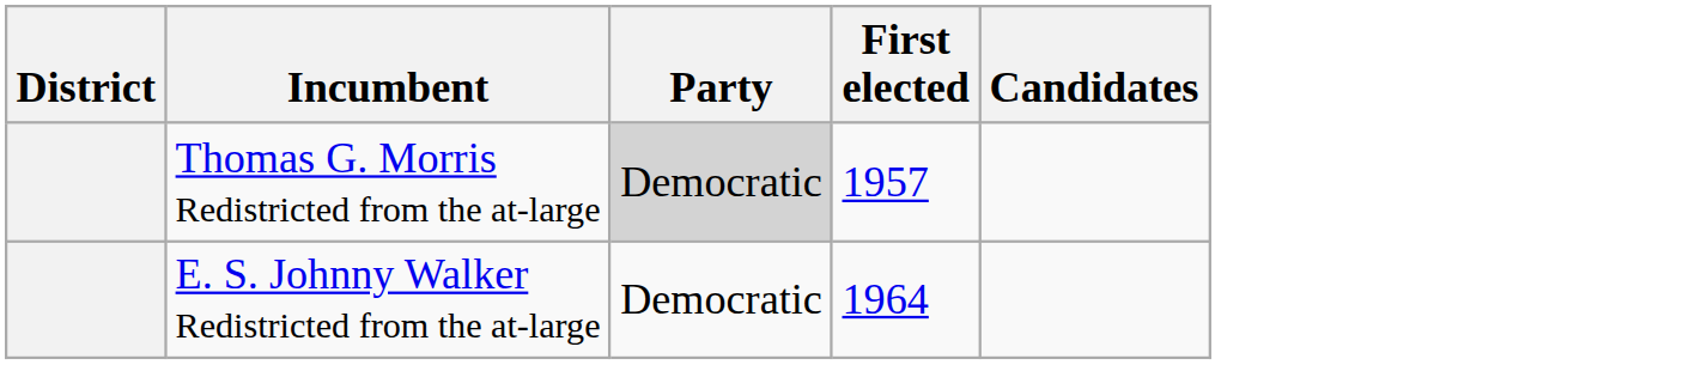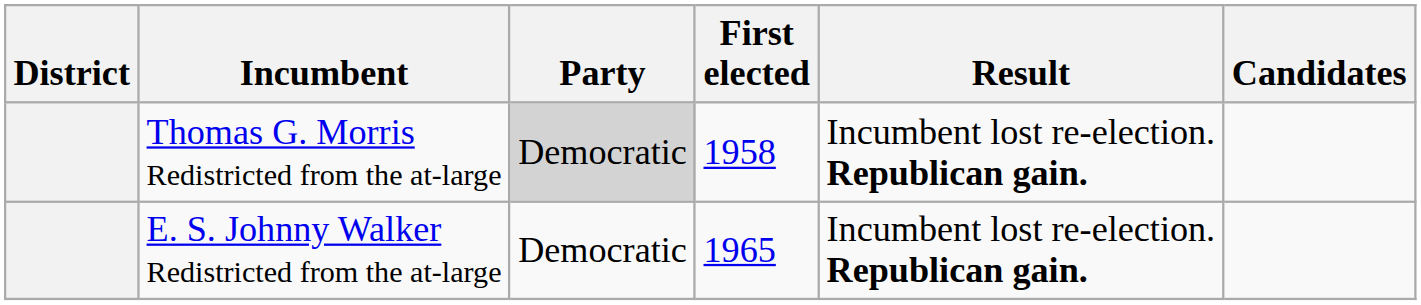+ column: Result | Incumbent lost re-election. Republican gain. | Incumbent lost re-election. Republican gain.
Thomas G. Morris Redistricted from the at-large | First elected: 1957 -> 1958
E. S. Johnny Walker Redistricted from the at-large | First elected: 1964 -> 1965
